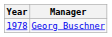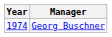Georg Buschner | Year: 1978 -> 1974
